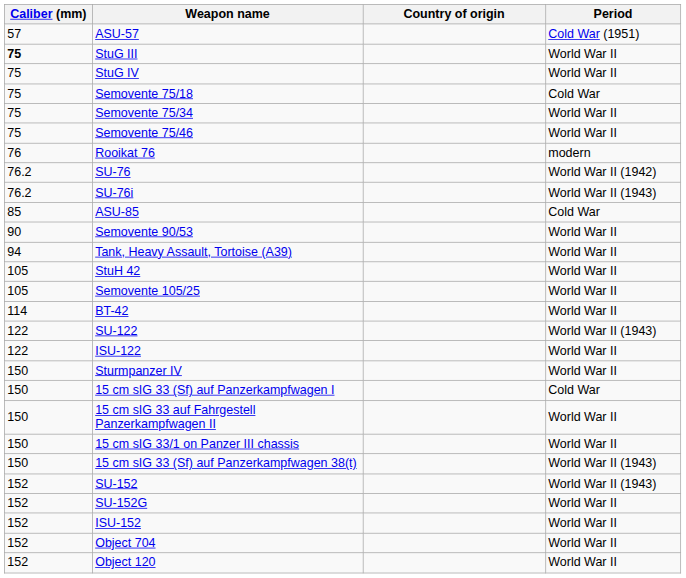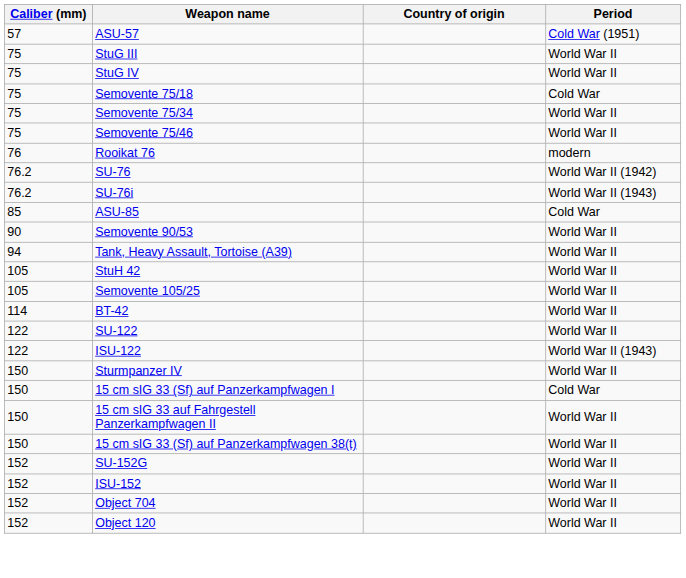StuG III | Caliber (mm): bold -> normal
SU-122 | Period: World War II (1943) -> World War II
ISU-122 | Period: World War II -> World War II (1943)
- row: 150 | 15 cm sIG 33/1 on Panzer III chassis | World War II
15 cm sIG 33 (Sf) auf Panzerkampfwagen 38(t) | Period: World War II (1943) -> World War II
- row: 152 | SU-152 | World War II (1943)
